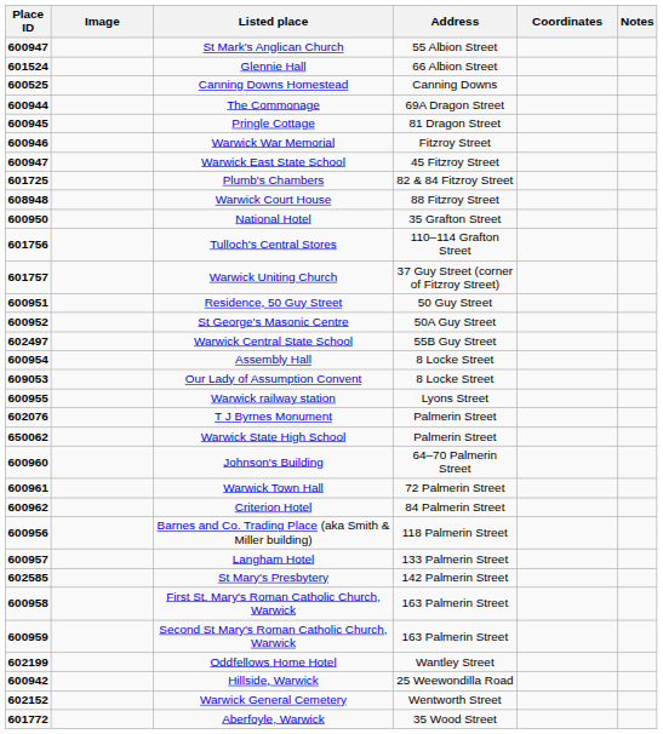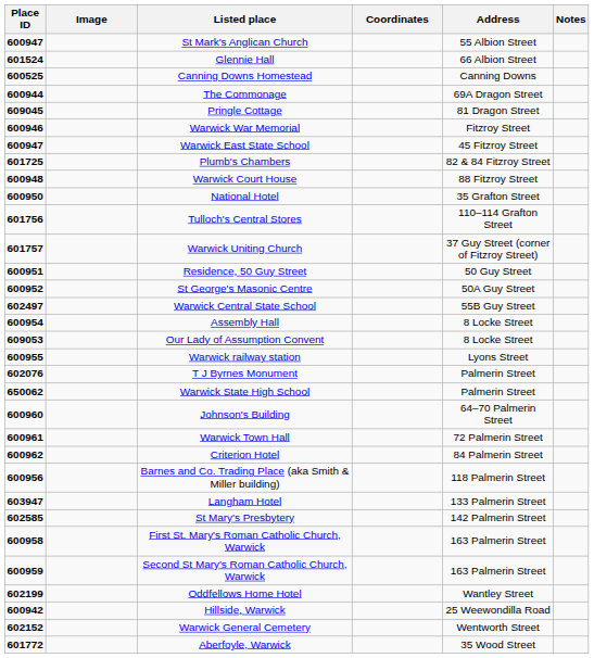columns swapped: Address <-> Coordinates
Pringle Cottage | Place ID: 600945 -> 609045
Warwick Court House | Place ID: 608948 -> 600948
Langham Hotel | Place ID: 600957 -> 603947
